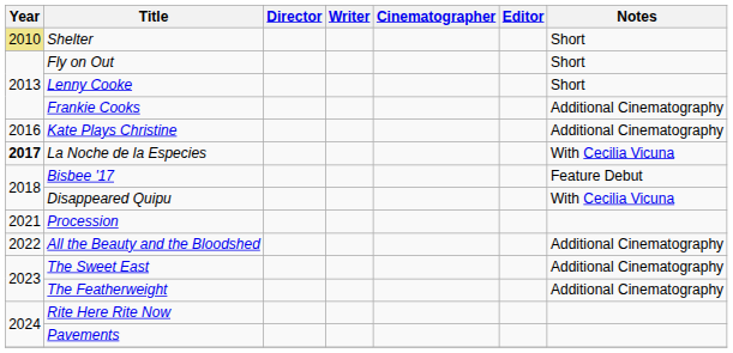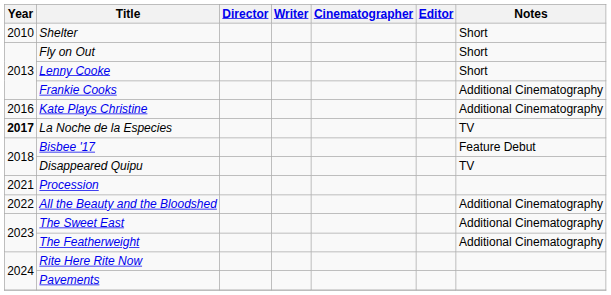Shelter | Year: khaki background -> no background
La Noche de la Especies | Notes: With Cecilia Vicuna -> TV
Disappeared Quipu | Notes: With Cecilia Vicuna -> TV
